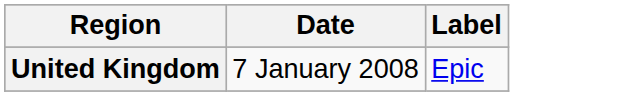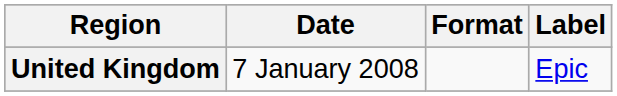+ column: Format
